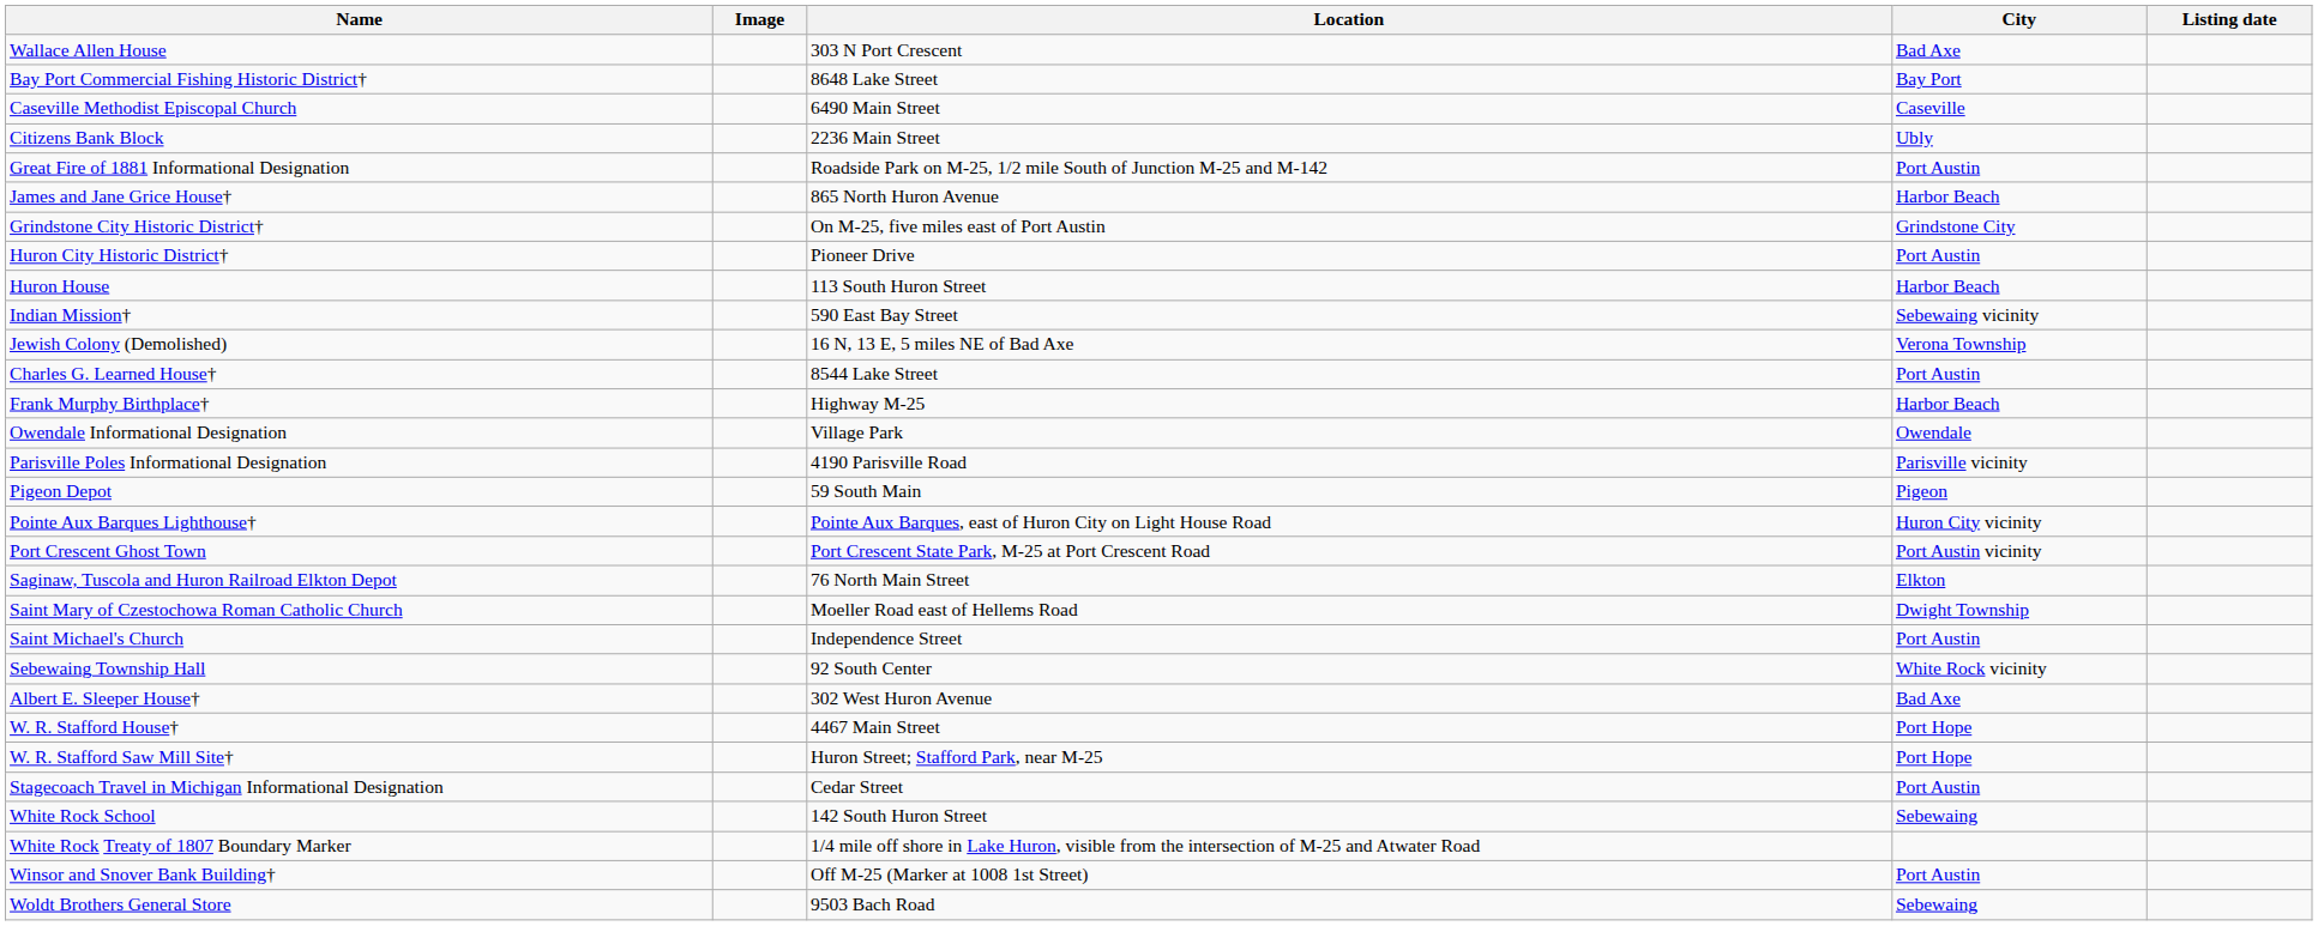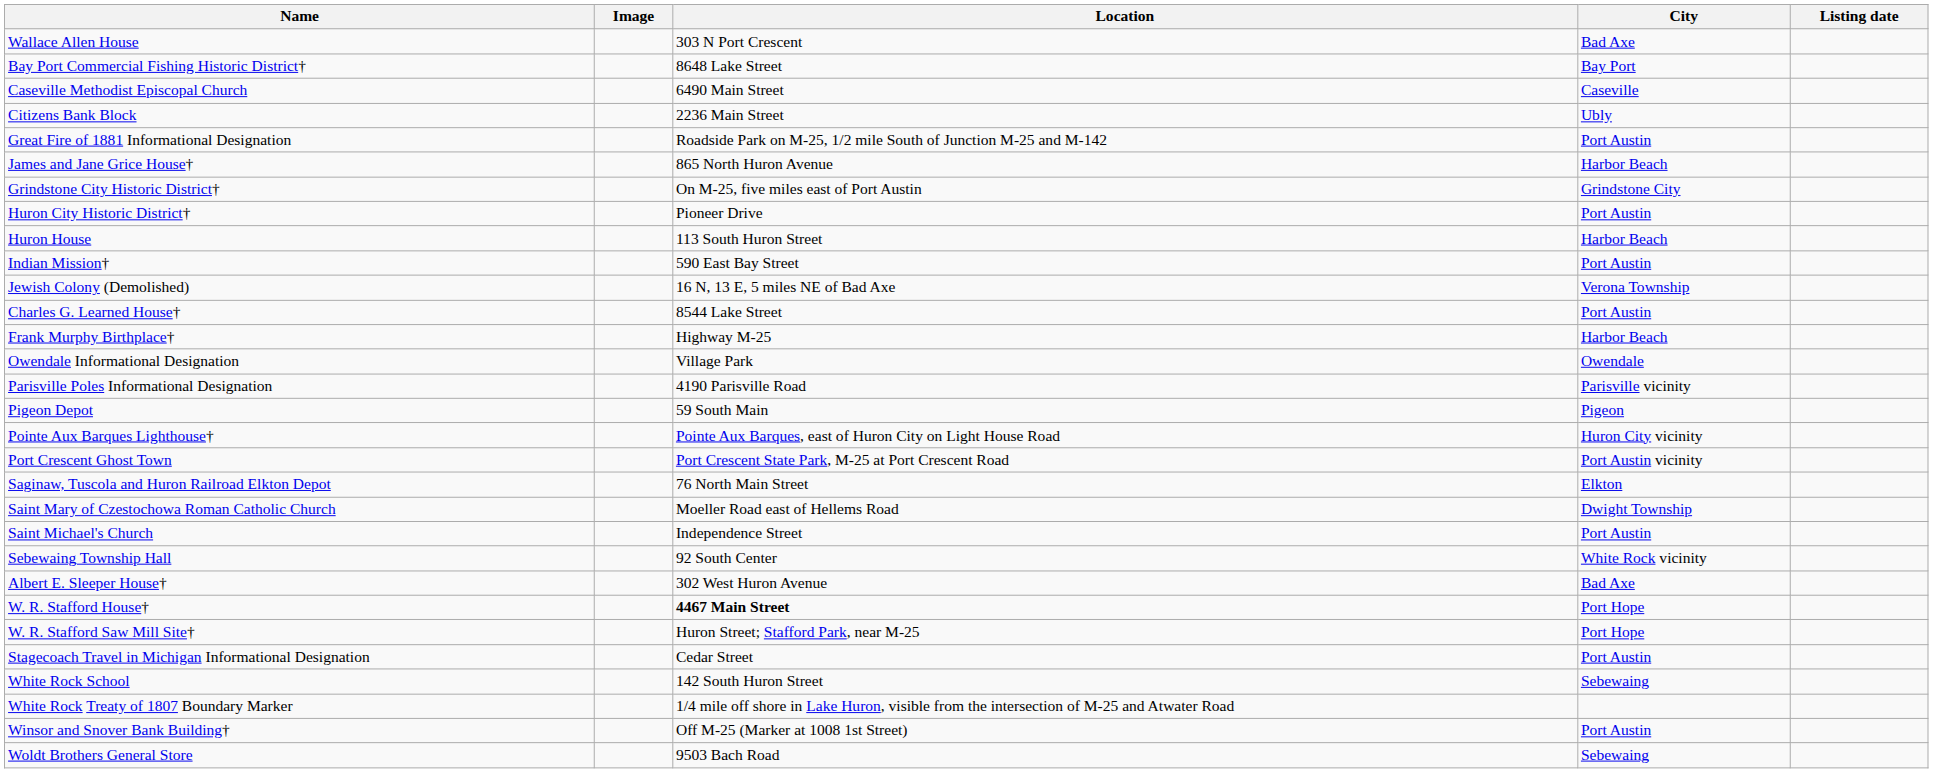Indian Mission† | City: Sebewaing vicinity -> Port Austin
W. R. Stafford House† | Location: normal -> bold
